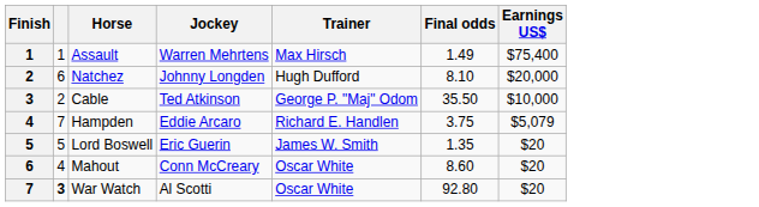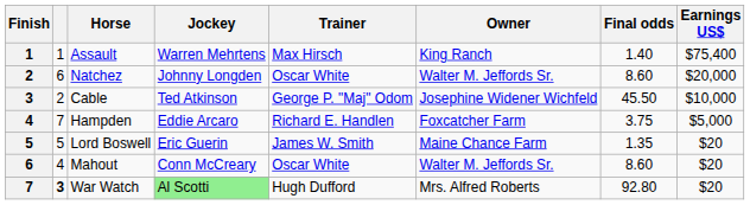+ column: Owner | King Ranch | Walter M. Jeffords Sr. | Josephine Widener Wichfeld | Foxcatcher Farm | Maine Chance Farm | Walter M. Jeffords Sr. | Mrs. Alfred Roberts
Assault | Final odds: 1.49 -> 1.40
Natchez | Trainer: Hugh Dufford -> Oscar White
Natchez | Final odds: 8.10 -> 8.60
Cable | Final odds: 35.50 -> 45.50
Hampden | Earnings US$: $5,079 -> $5,000
War Watch | Jockey: no background -> lightgreen background
War Watch | Trainer: Oscar White -> Hugh Dufford
